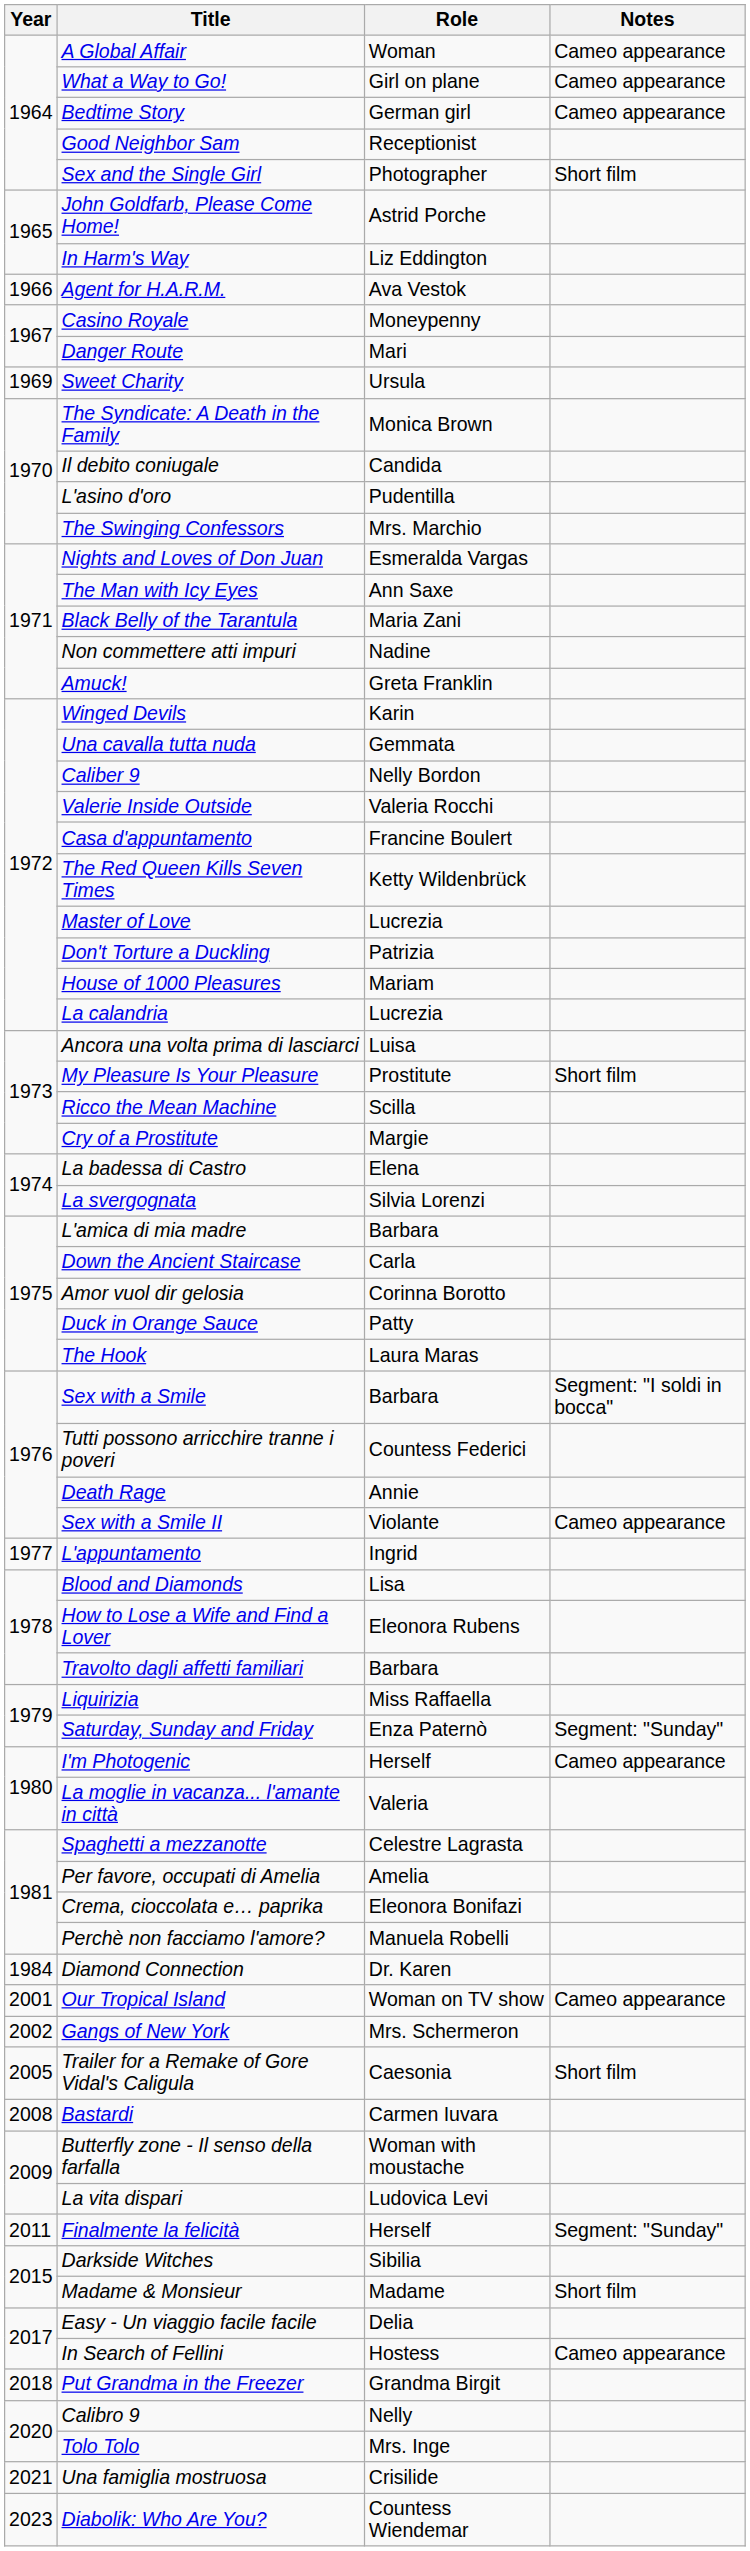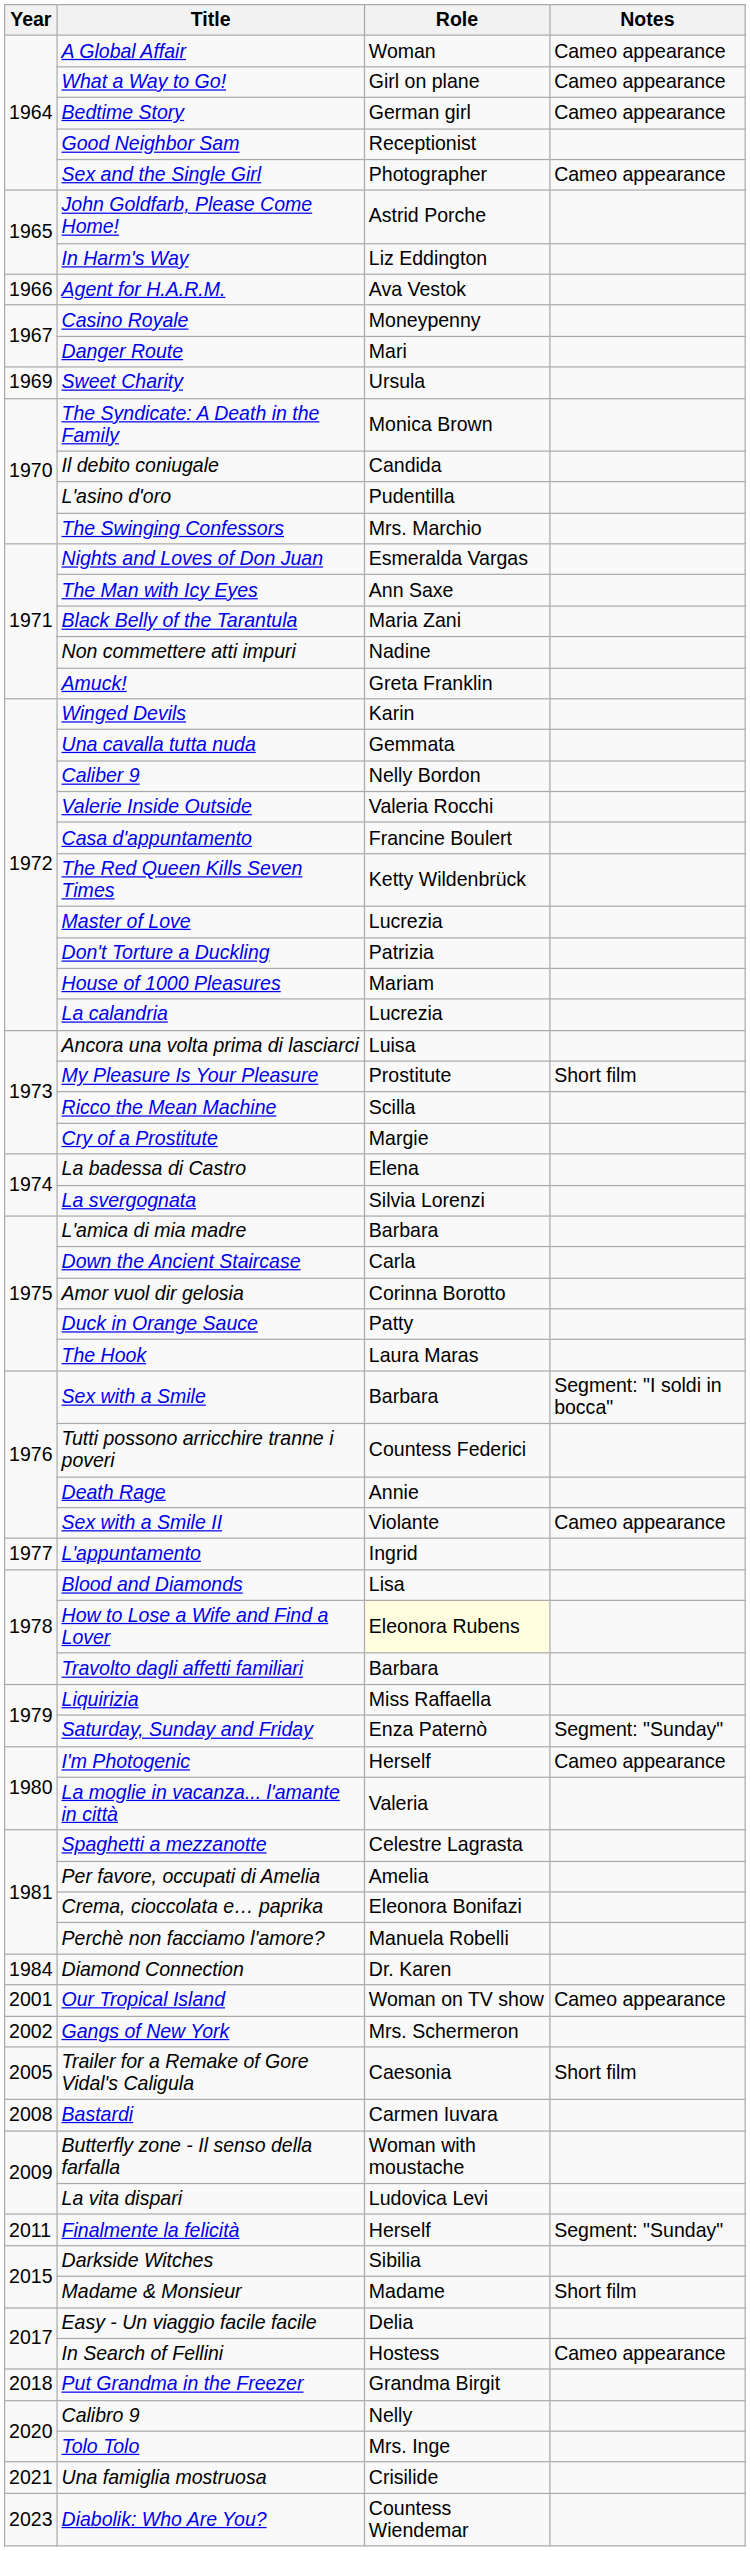Sex and the Single Girl | Notes: Short film -> Cameo appearance
How to Lose a Wife and Find a Lover | Role: no background -> lightyellow background
